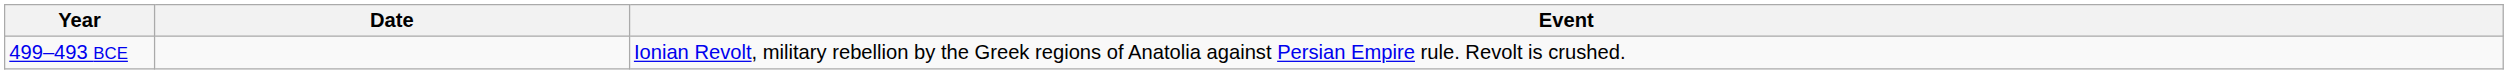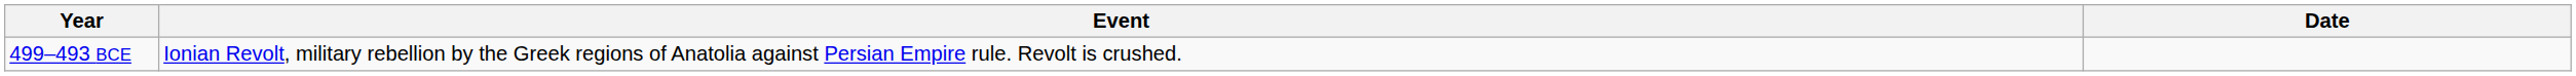columns swapped: Date <-> Event
